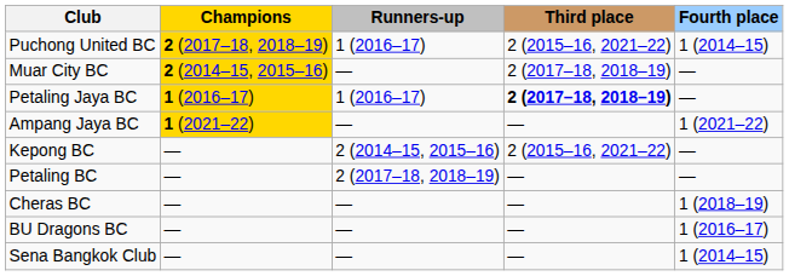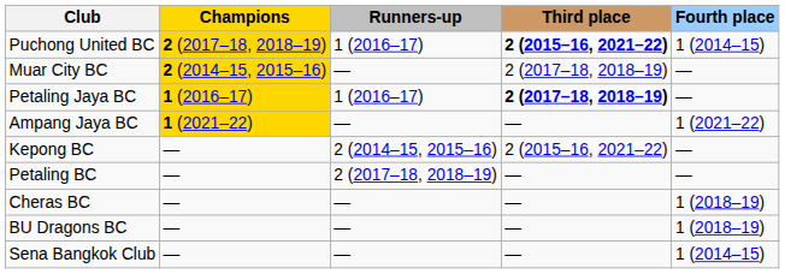Puchong United BC | Third place: normal -> bold
BU Dragons BC | Fourth place: 1 (2016–17) -> 1 (2018–19)
